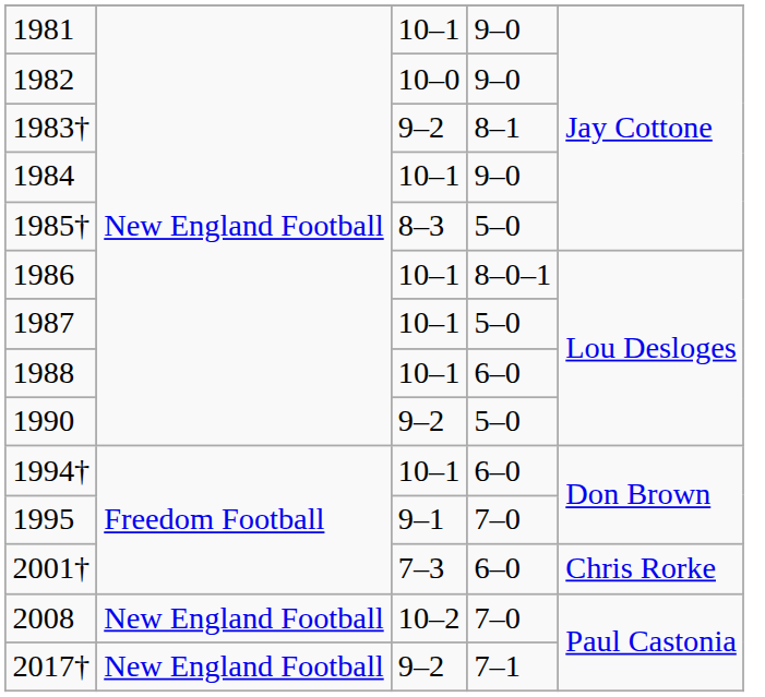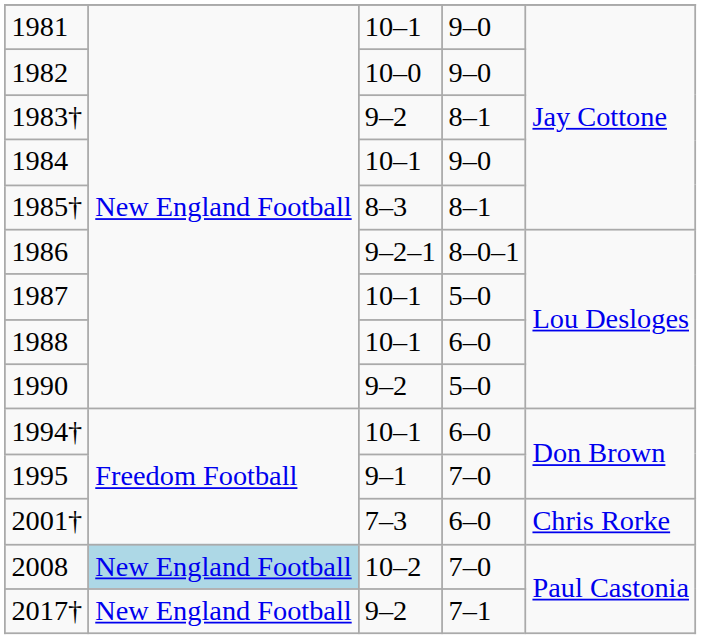1985† | column 4: 5–0 -> 8–1
1986 | column 3: 10–1 -> 9–2–1
2008 | column 2: no background -> lightblue background
